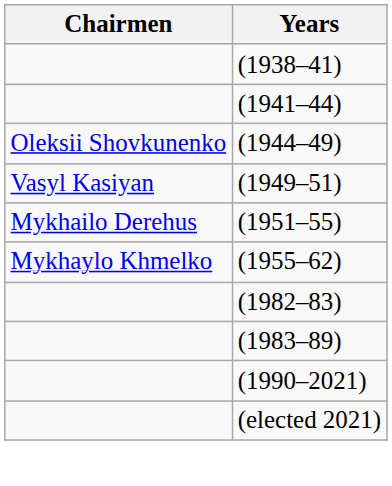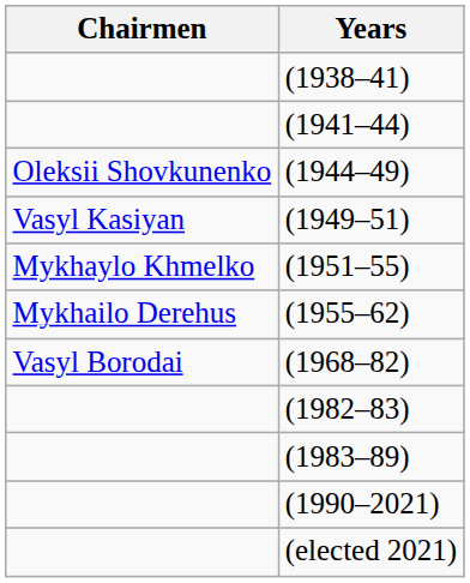(1951–55) | Chairmen: Mykhailo Derehus -> Mykhaylo Khmelko
(1955–62) | Chairmen: Mykhaylo Khmelko -> Mykhailo Derehus
+ row: Vasyl Borodai | (1968–82)
